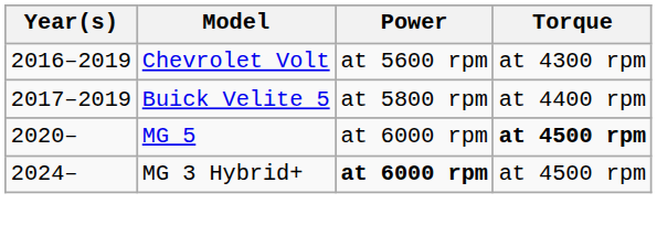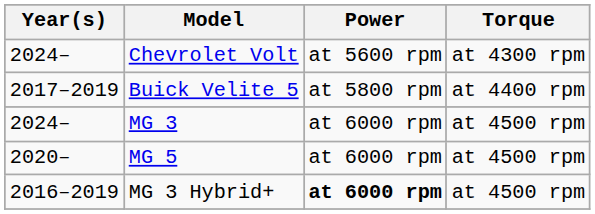Chevrolet Volt | Year(s): 2016–2019 -> 2024–
+ row: 2024– | MG 3 | at 6000 rpm | at 4500 rpm
MG 5 | Torque: bold -> normal
MG 3 Hybrid+ | Year(s): 2024– -> 2016–2019
